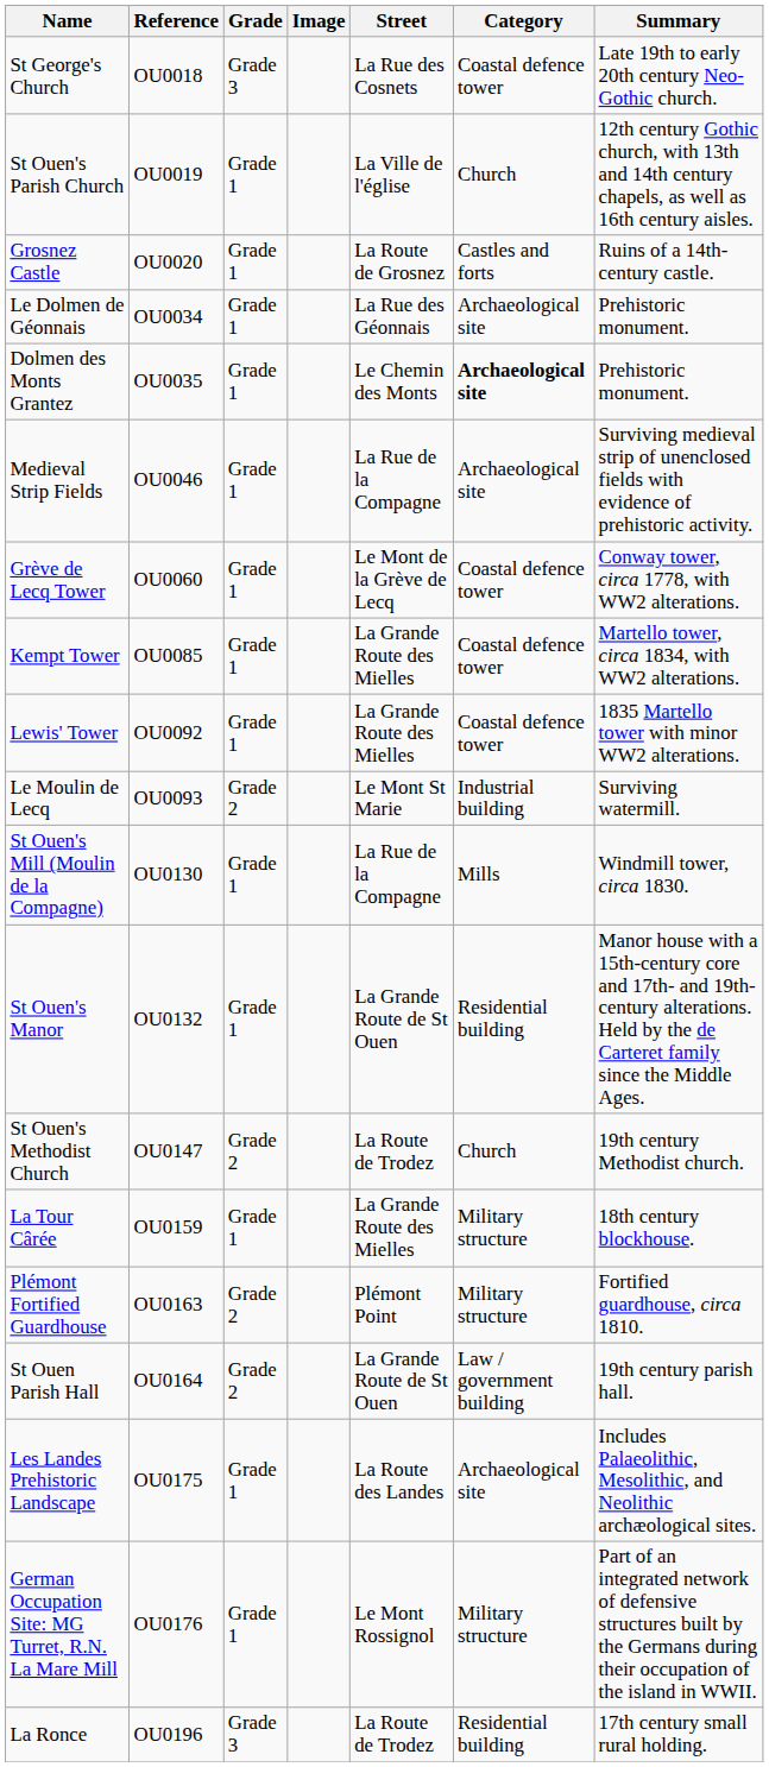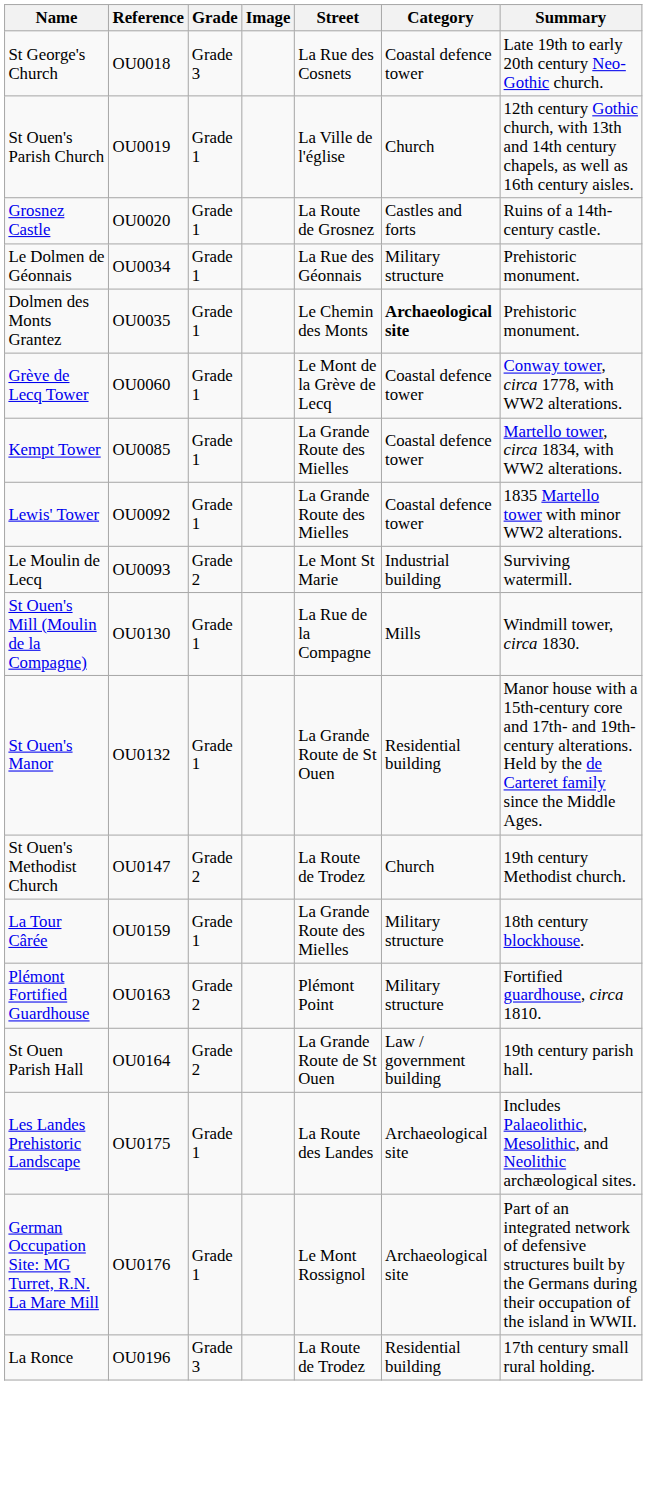Le Dolmen de Géonnais | Category: Archaeological site -> Military structure
- row: Medieval Strip Fields | OU0046 | Grade 1 | La Rue de la Compagne | Archaeological site | Surviving medieval strip of unenclosed fields with evidence of prehistoric activity.
German Occupation Site: MG Turret, R.N. La Mare Mill | Category: Military structure -> Archaeological site
